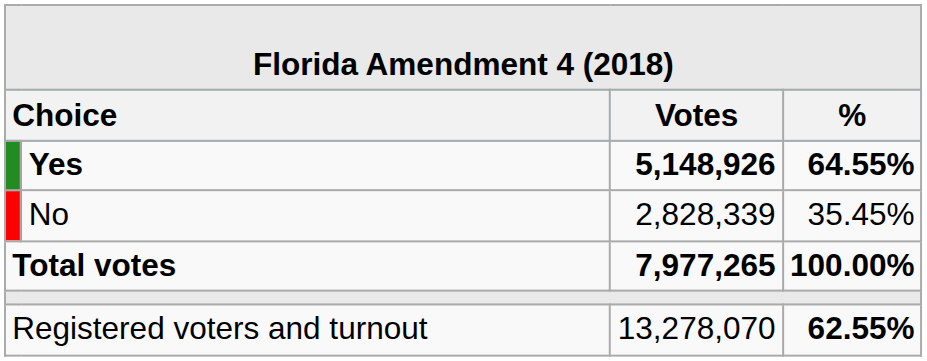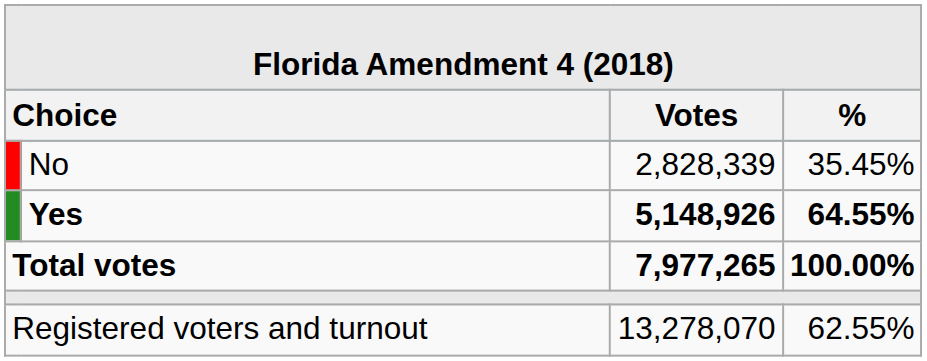rows swapped: Yes <-> No
Registered voters and turnout | column 4: bold -> normal
